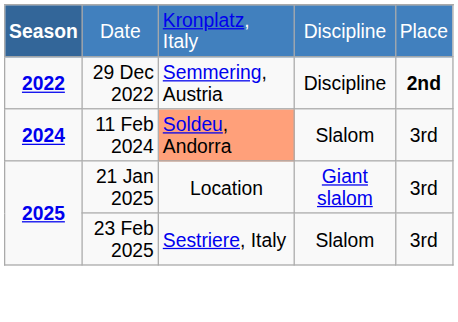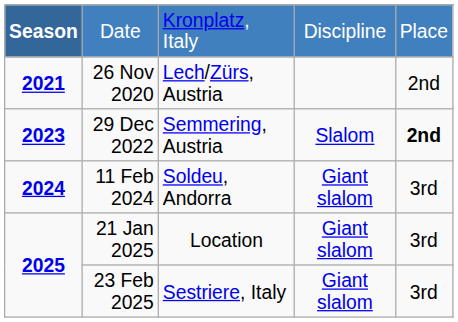+ row: 2021 | 26 Nov 2020 | Lech/Zürs, Austria | 2nd
29 Dec 2022 | Season: 2022 -> 2023
29 Dec 2022 | column 4: Discipline -> Slalom
11 Feb 2024 | column 3: lightsalmon background -> no background
11 Feb 2024 | column 4: Slalom -> Giant slalom
23 Feb 2025 | column 4: Slalom -> Giant slalom
